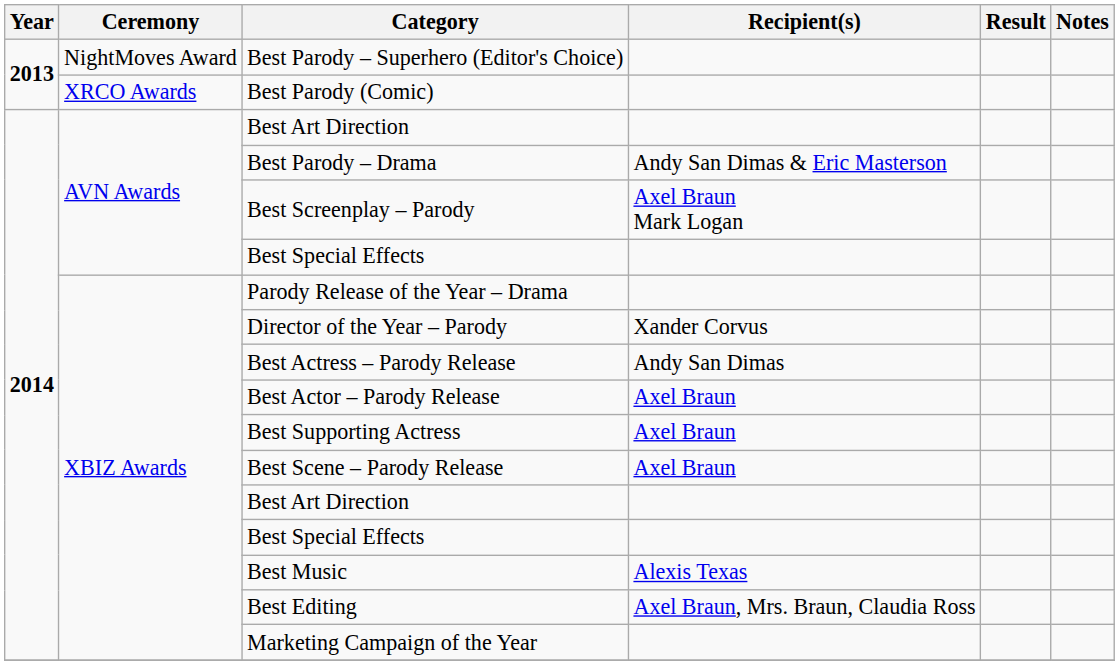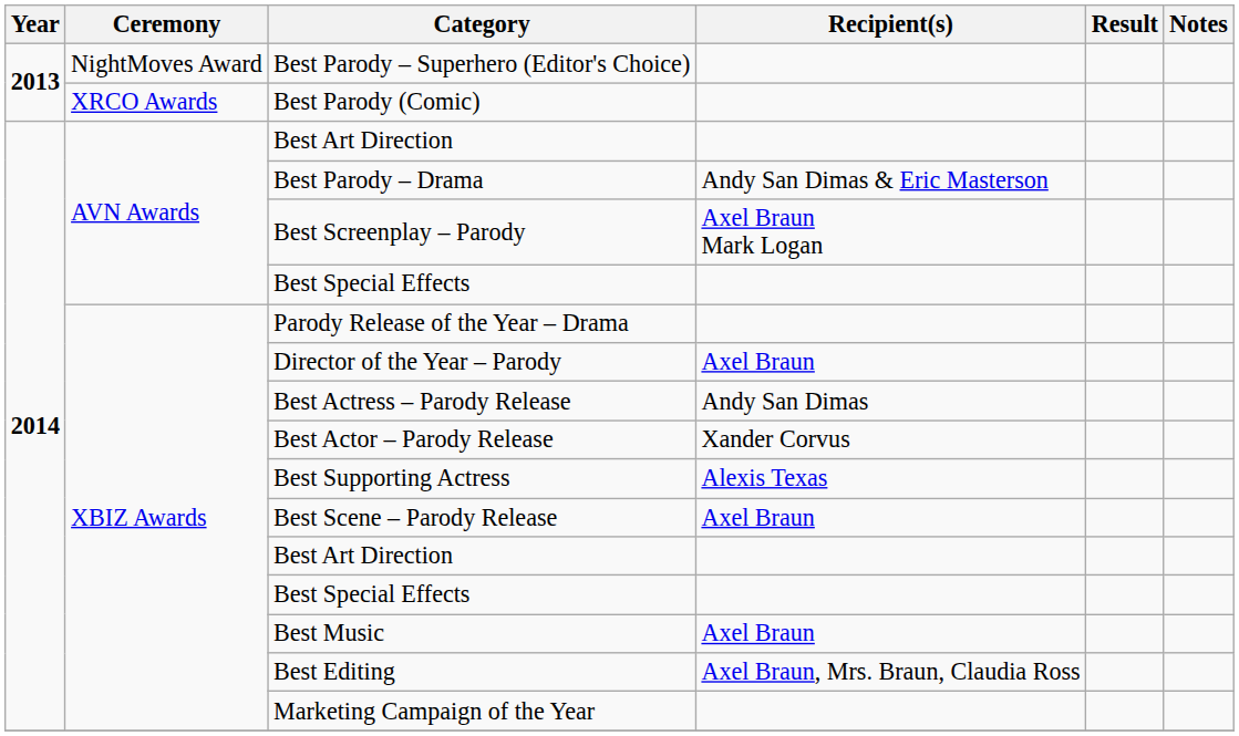Director of the Year – Parody | Recipient(s): Xander Corvus -> Axel Braun
Best Actor – Parody Release | Recipient(s): Axel Braun -> Xander Corvus
Best Supporting Actress | Recipient(s): Axel Braun -> Alexis Texas
Best Music | Recipient(s): Alexis Texas -> Axel Braun
